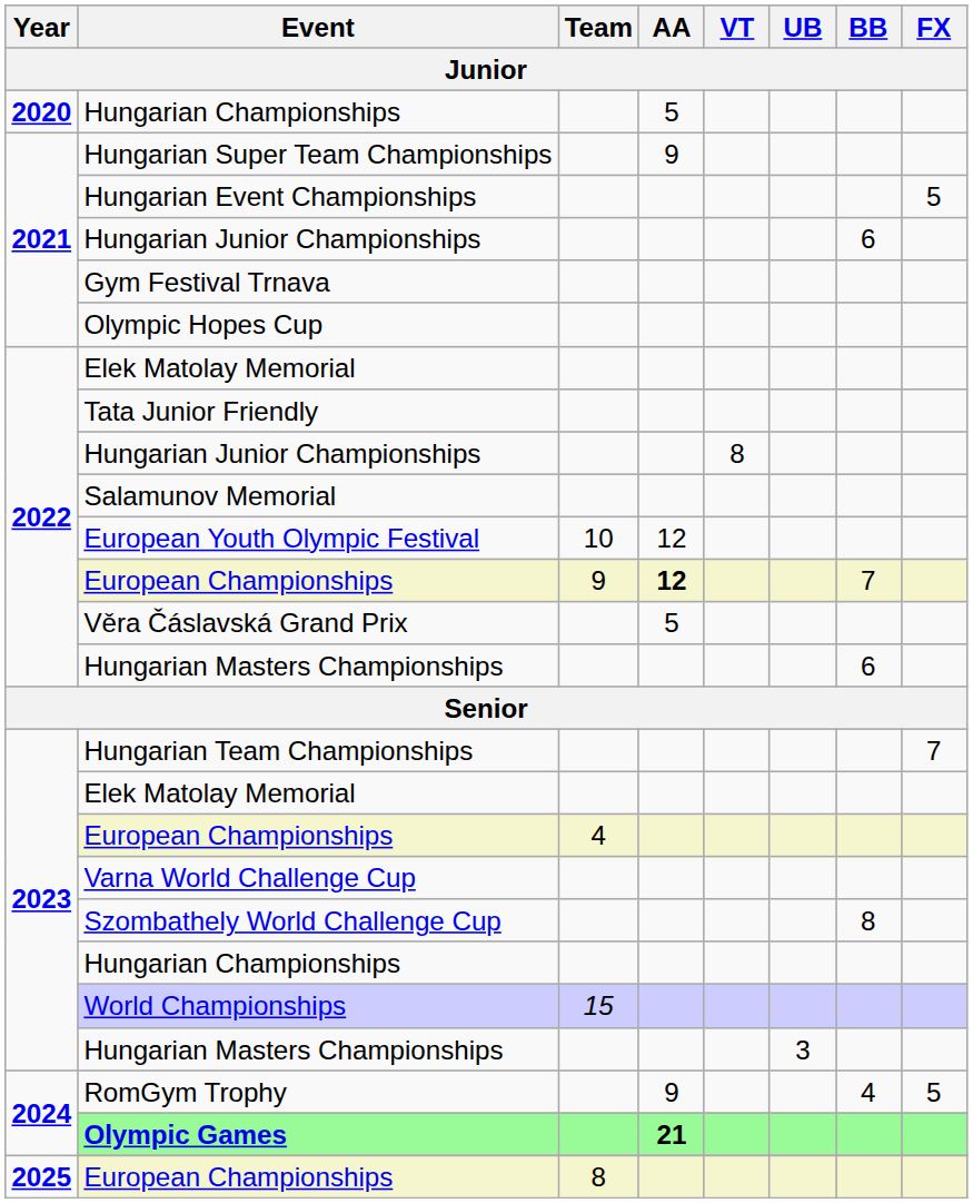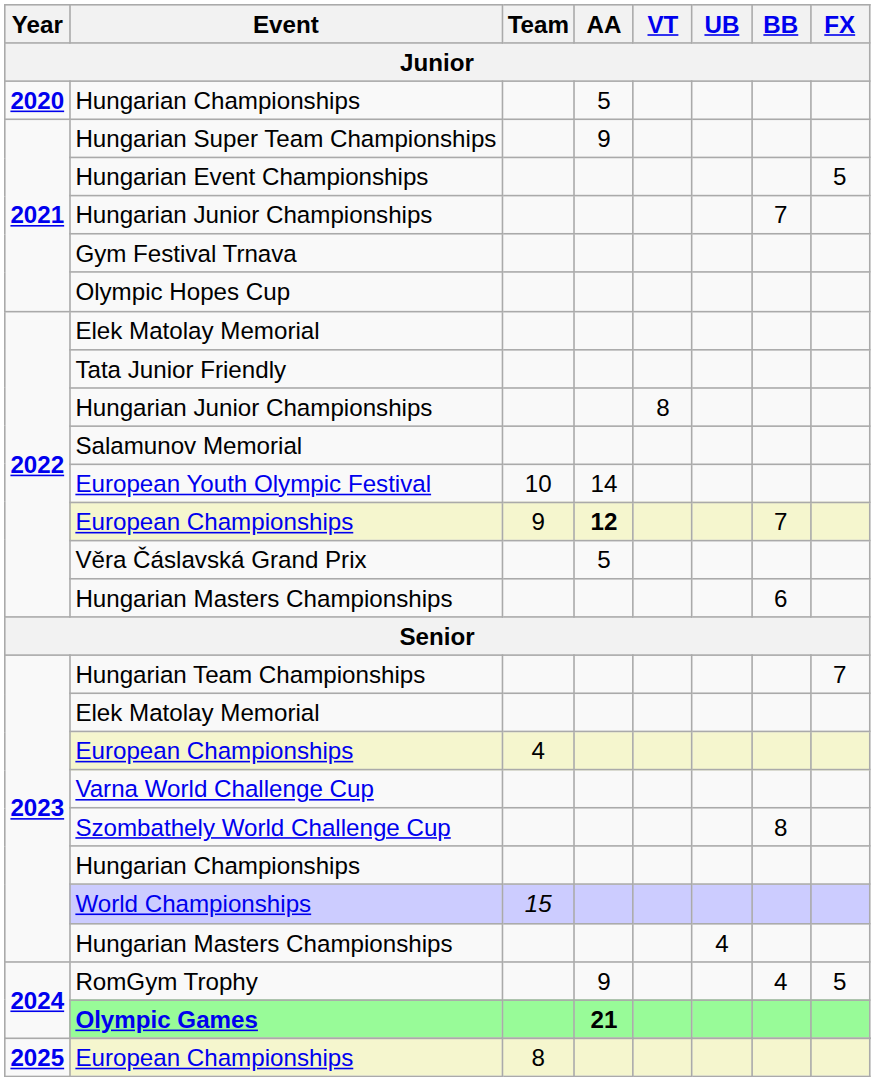2021 / Hungarian Junior Championships | BB: 6 -> 7
European Youth Olympic Festival | AA: 12 -> 14
2023 / Hungarian Masters Championships | UB: 3 -> 4
